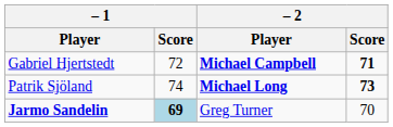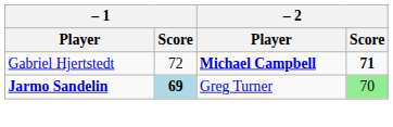- row: Patrik Sjöland | 74 | Michael Long | 73
Jarmo Sandelin | – 2 / Score: no background -> lightgreen background
